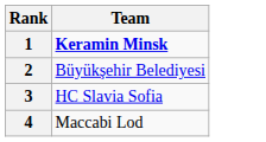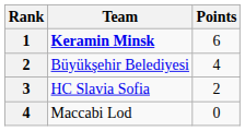+ column: Points | 6 | 4 | 2 | 0
